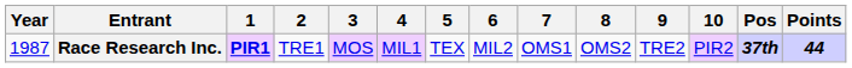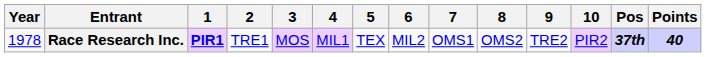Race Research Inc. | Year: 1987 -> 1978
Race Research Inc. | Points: 44 -> 40
